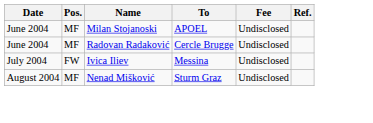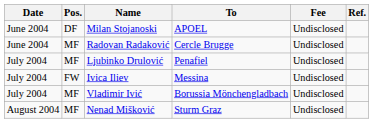Milan Stojanoski | Pos.: MF -> DF
+ row: July 2004 | MF | Ljubinko Drulović | Penafiel | Undisclosed
+ row: July 2004 | MF | Vladimir Ivić | Borussia Mönchengladbach | Undisclosed
